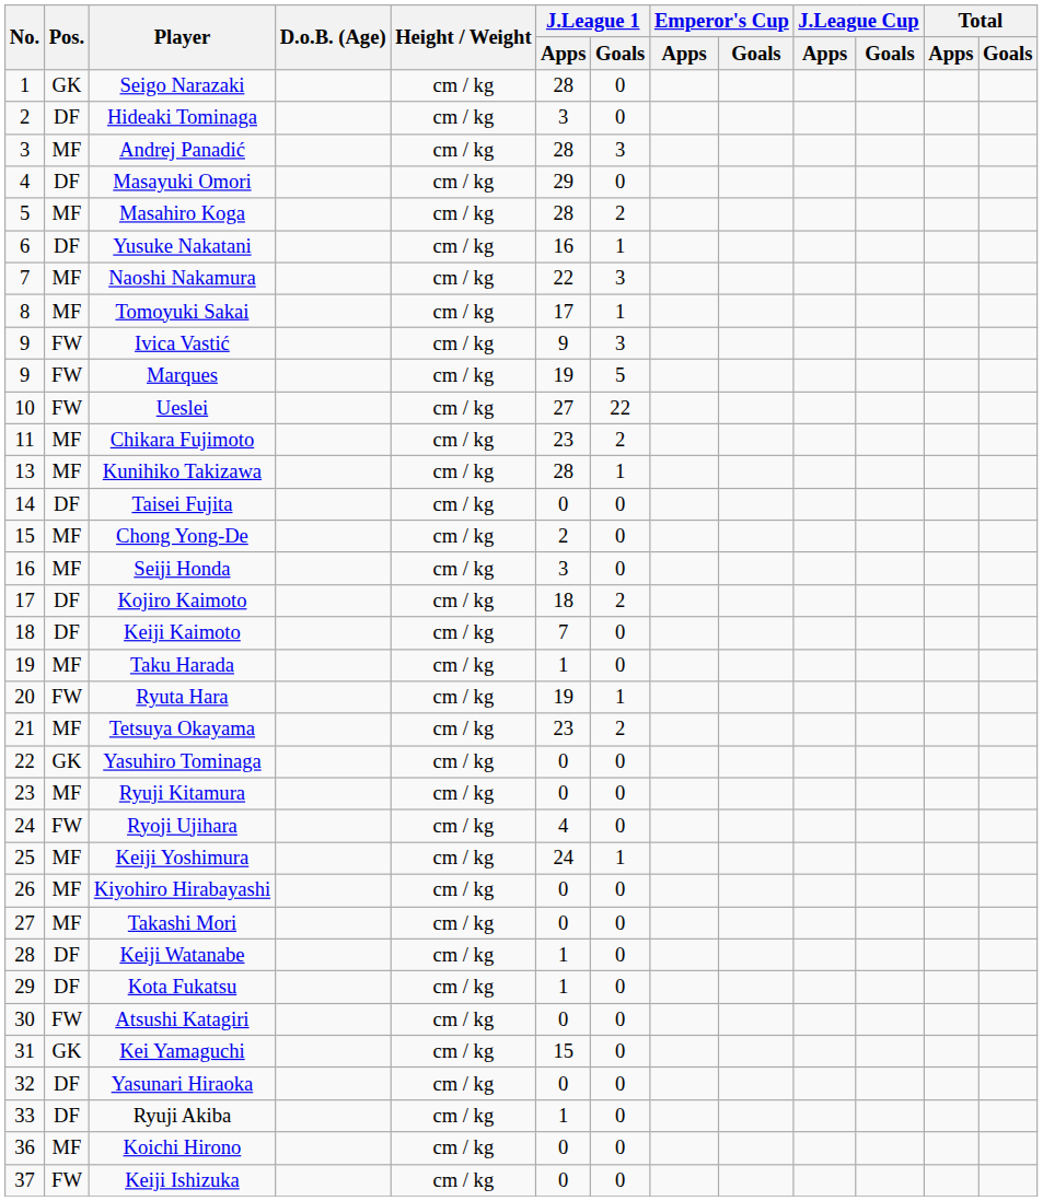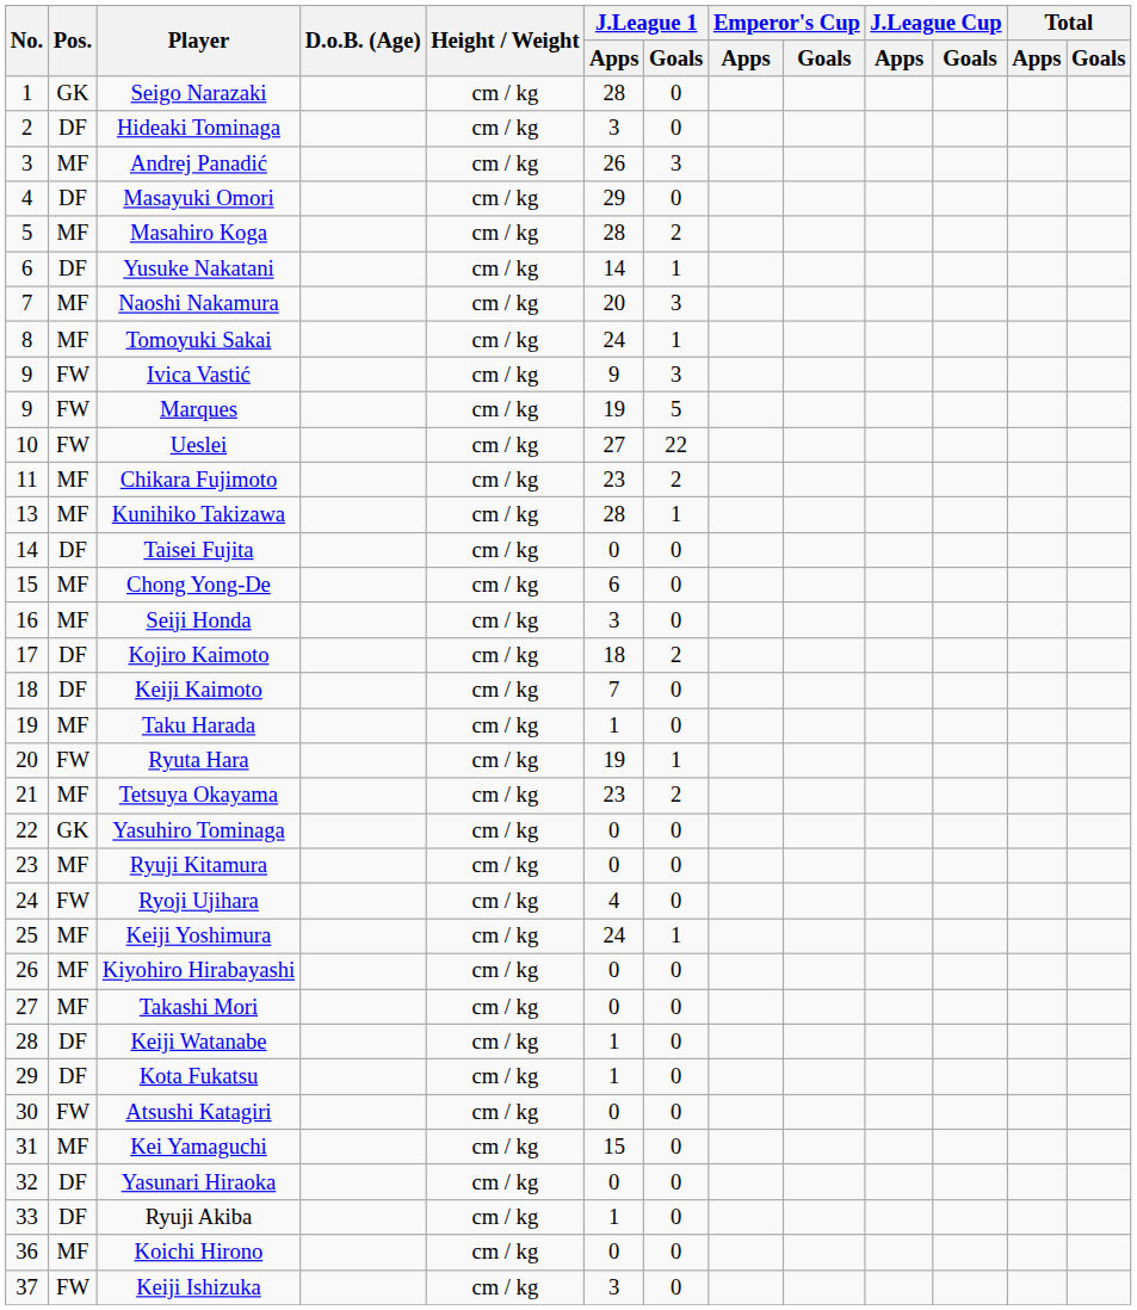Andrej Panadić | J.League 1 / Apps: 28 -> 26
Yusuke Nakatani | J.League 1 / Apps: 16 -> 14
Naoshi Nakamura | J.League 1 / Apps: 22 -> 20
Tomoyuki Sakai | J.League 1 / Apps: 17 -> 24
Chong Yong-De | J.League 1 / Apps: 2 -> 6
Kei Yamaguchi | Pos.: GK -> MF
Keiji Ishizuka | J.League 1 / Apps: 0 -> 3
